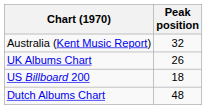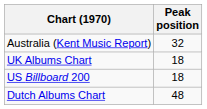UK Albums Chart | Peak position: 26 -> 18
